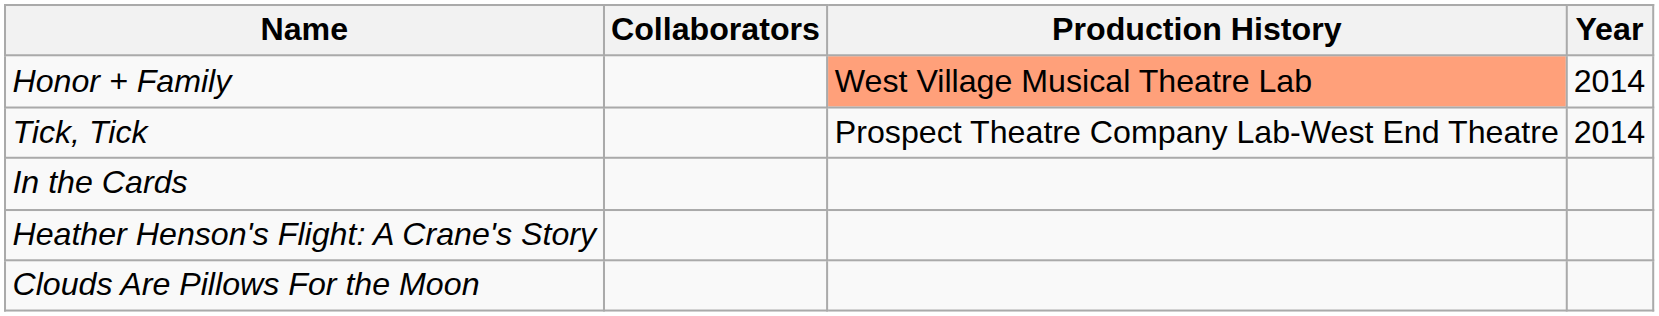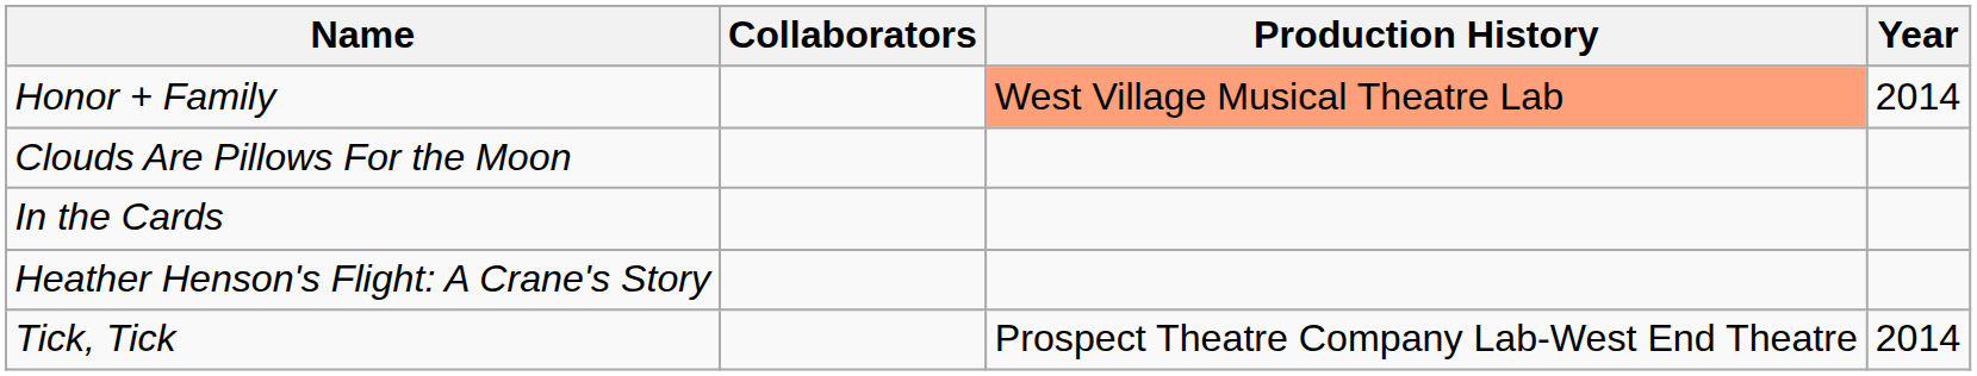rows swapped: Clouds Are Pillows For the Moon <-> Tick, Tick
